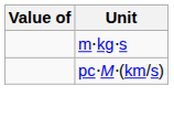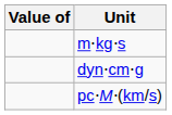+ row: dyn⋅cm⋅g
